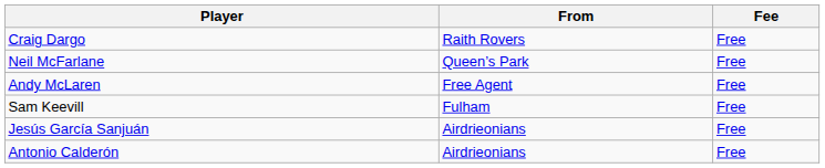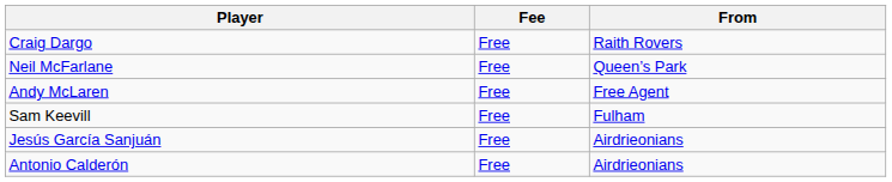columns swapped: From <-> Fee
